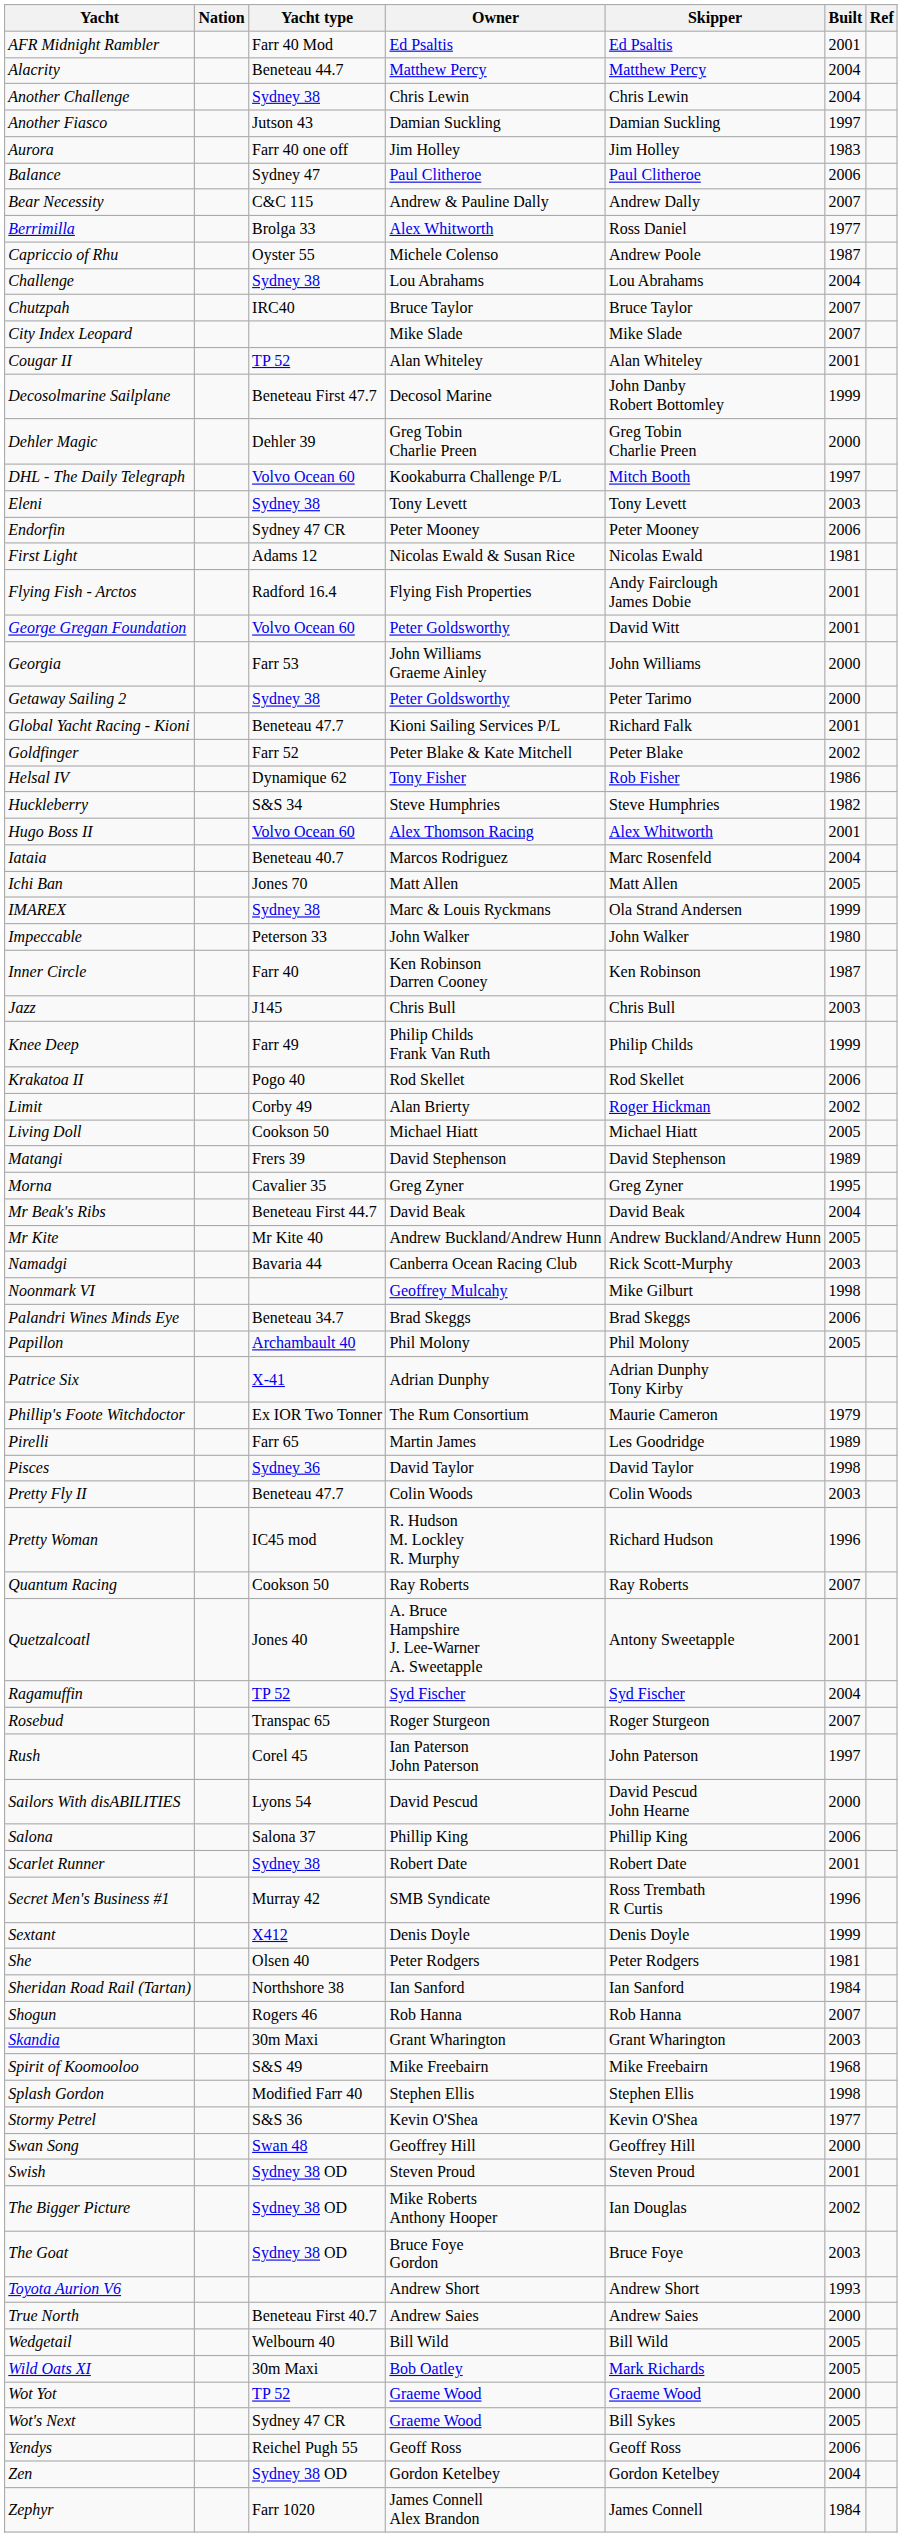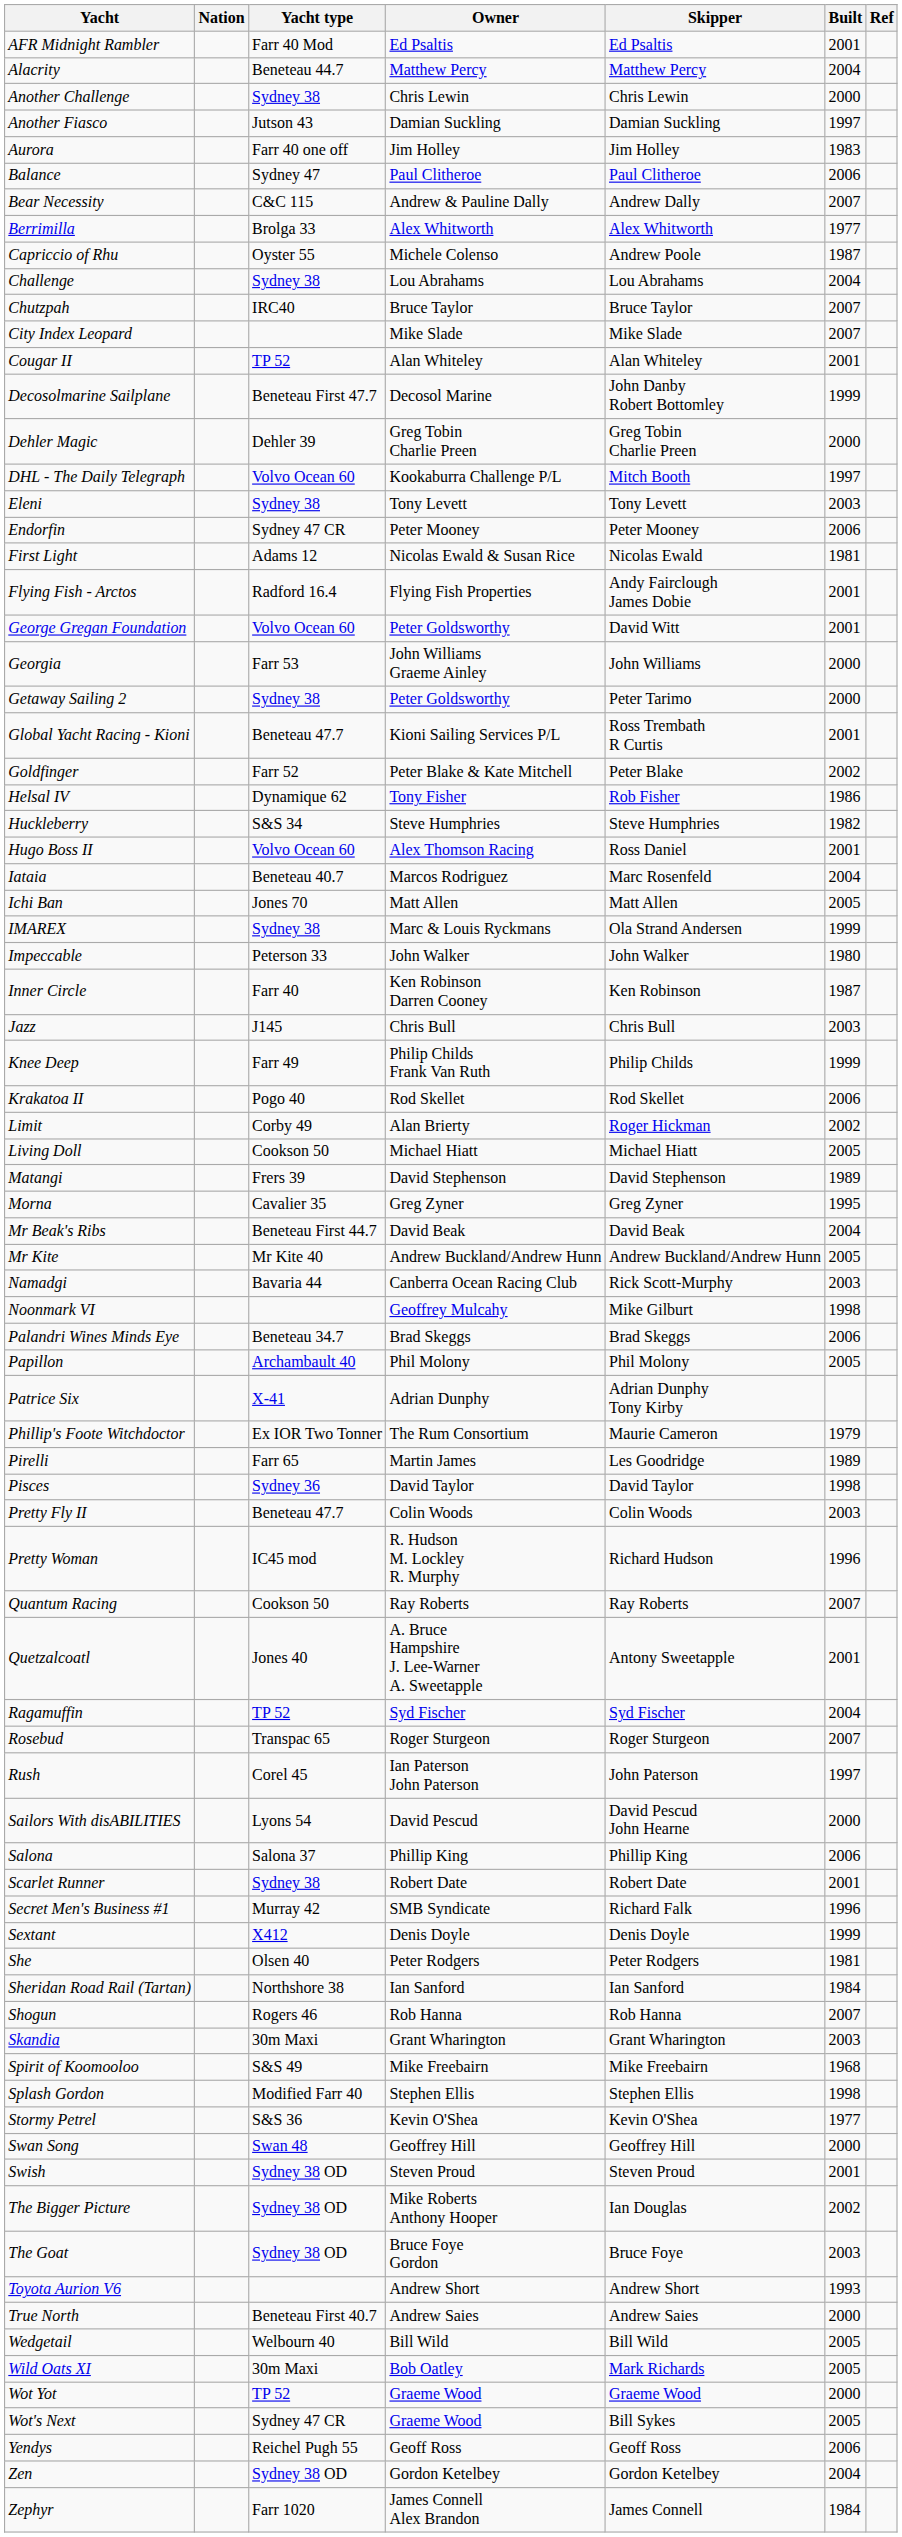Another Challenge | Built: 2004 -> 2000
Berrimilla | Skipper: Ross Daniel -> Alex Whitworth
Global Yacht Racing - Kioni | Skipper: Richard Falk -> Ross Trembath R Curtis
Hugo Boss II | Skipper: Alex Whitworth -> Ross Daniel
Secret Men's Business #1 | Skipper: Ross Trembath R Curtis -> Richard Falk
